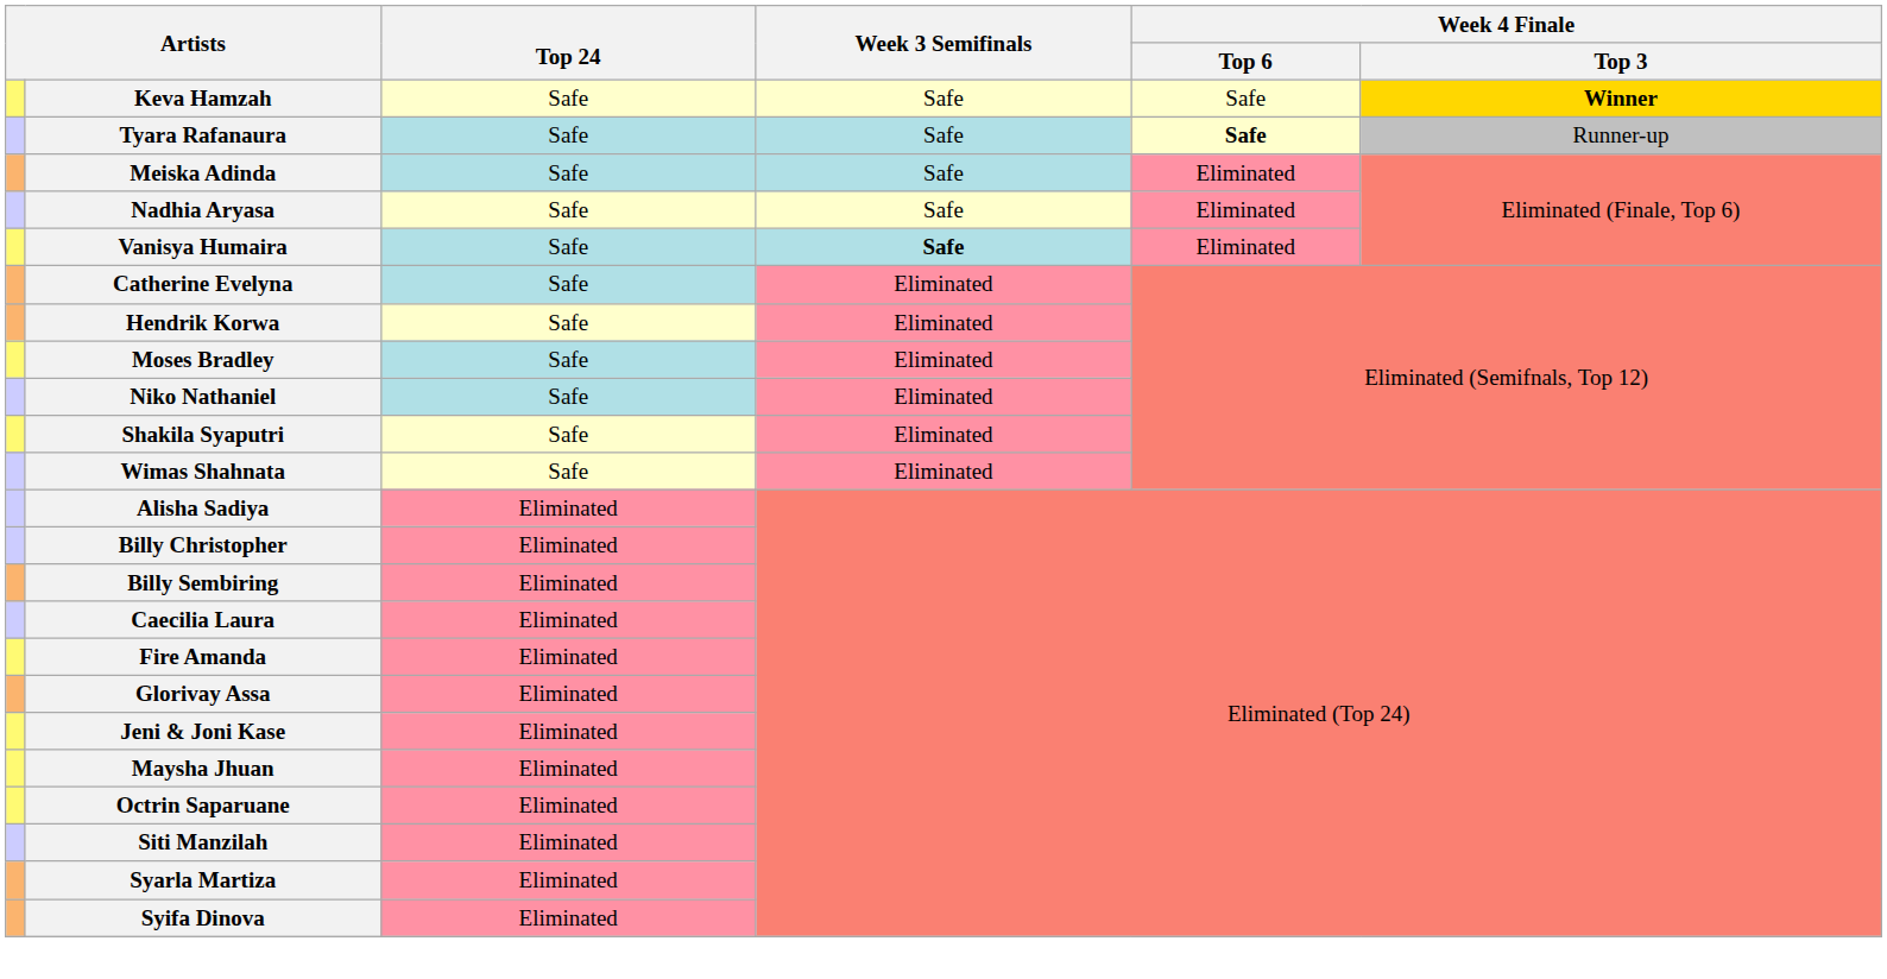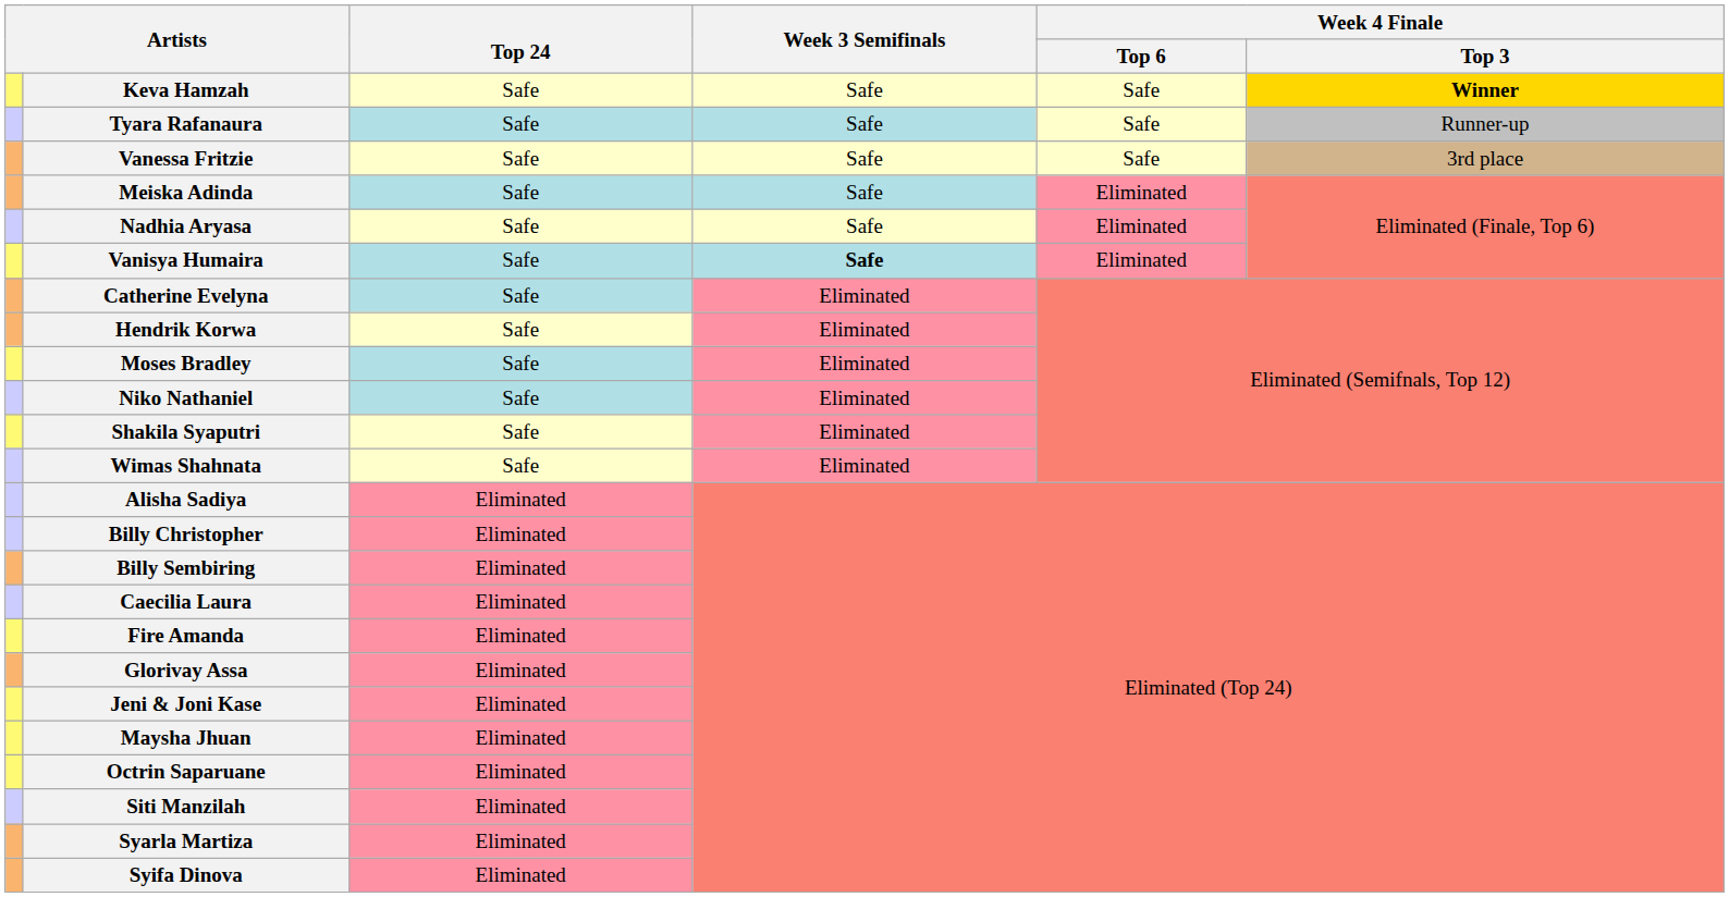Tyara Rafanaura | Week 4 Finale / Top 6: bold -> normal
+ row: Vanessa Fritzie | Safe | Safe | Safe | 3rd place
